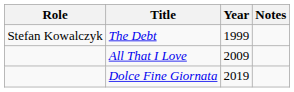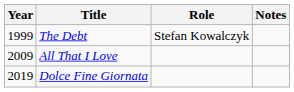columns swapped: Year <-> Role
